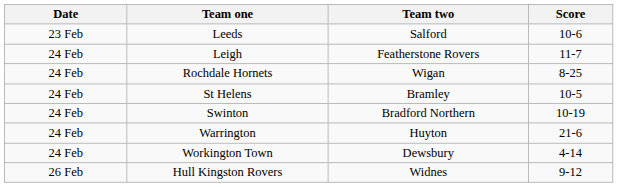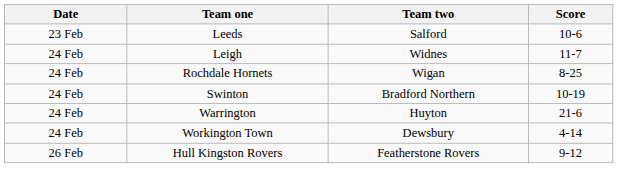Leigh | Team two: Featherstone Rovers -> Widnes
- row: 24 Feb | St Helens | Bramley | 10-5
Hull Kingston Rovers | Team two: Widnes -> Featherstone Rovers
